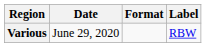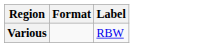- column: Date | June 29, 2020
